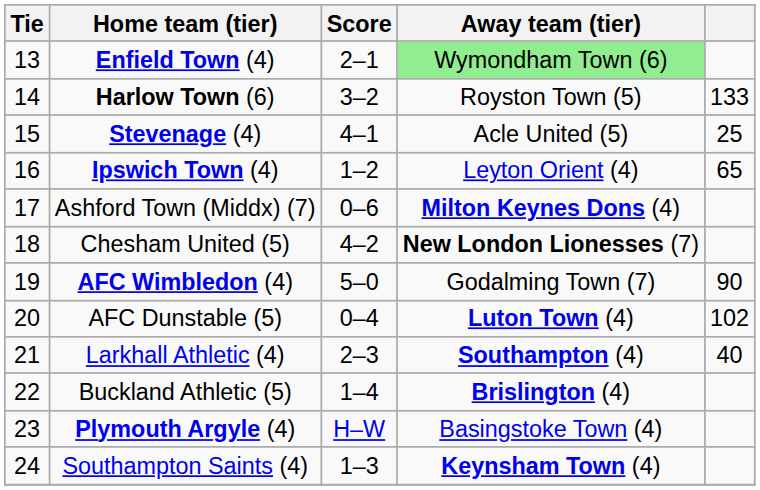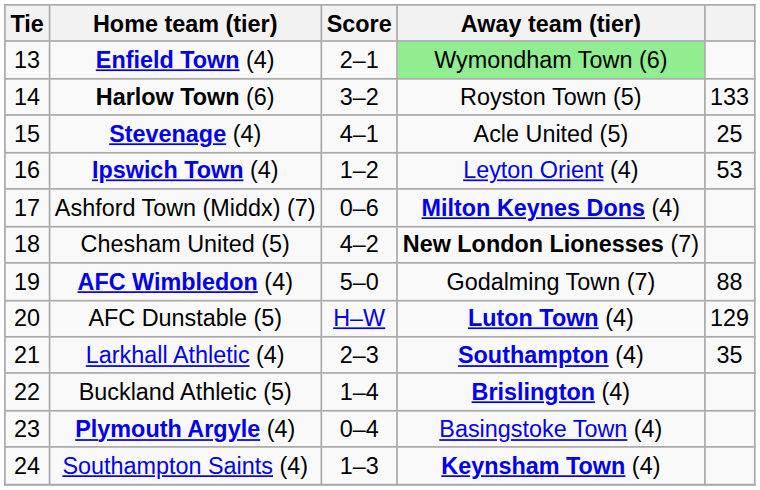Ipswich Town (4) | column 5: 65 -> 53
AFC Wimbledon (4) | column 5: 90 -> 88
AFC Dunstable (5) | Score: 0–4 -> H–W
AFC Dunstable (5) | column 5: 102 -> 129
Larkhall Athletic (4) | column 5: 40 -> 35
Plymouth Argyle (4) | Score: H–W -> 0–4
